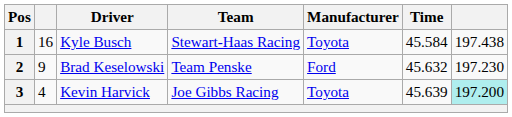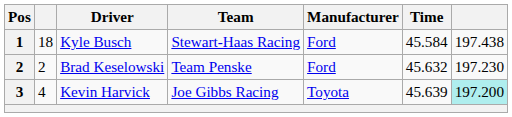Kyle Busch | column 2: 16 -> 18
Kyle Busch | Manufacturer: Toyota -> Ford
Brad Keselowski | column 2: 9 -> 2
